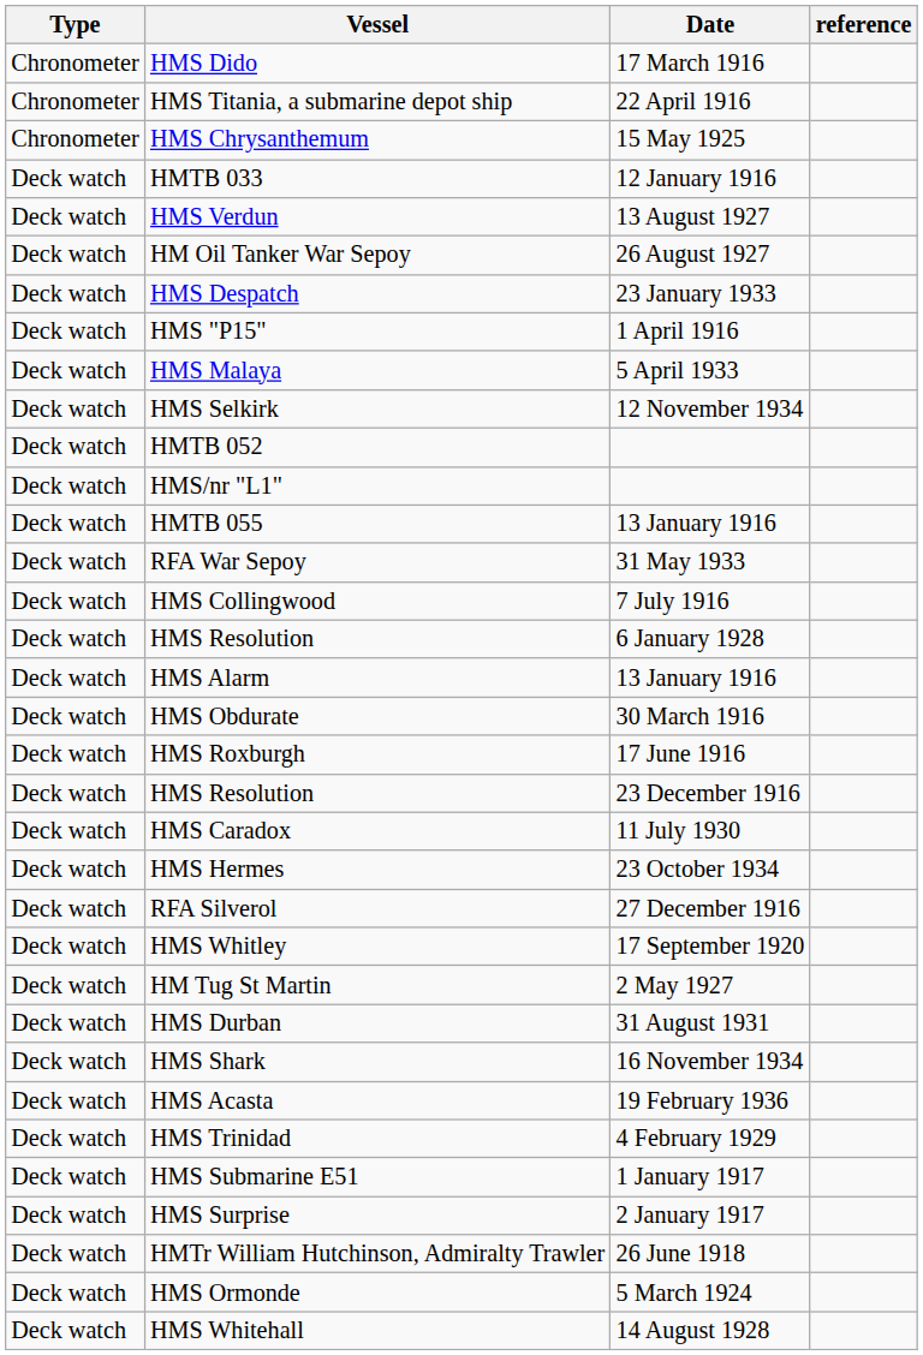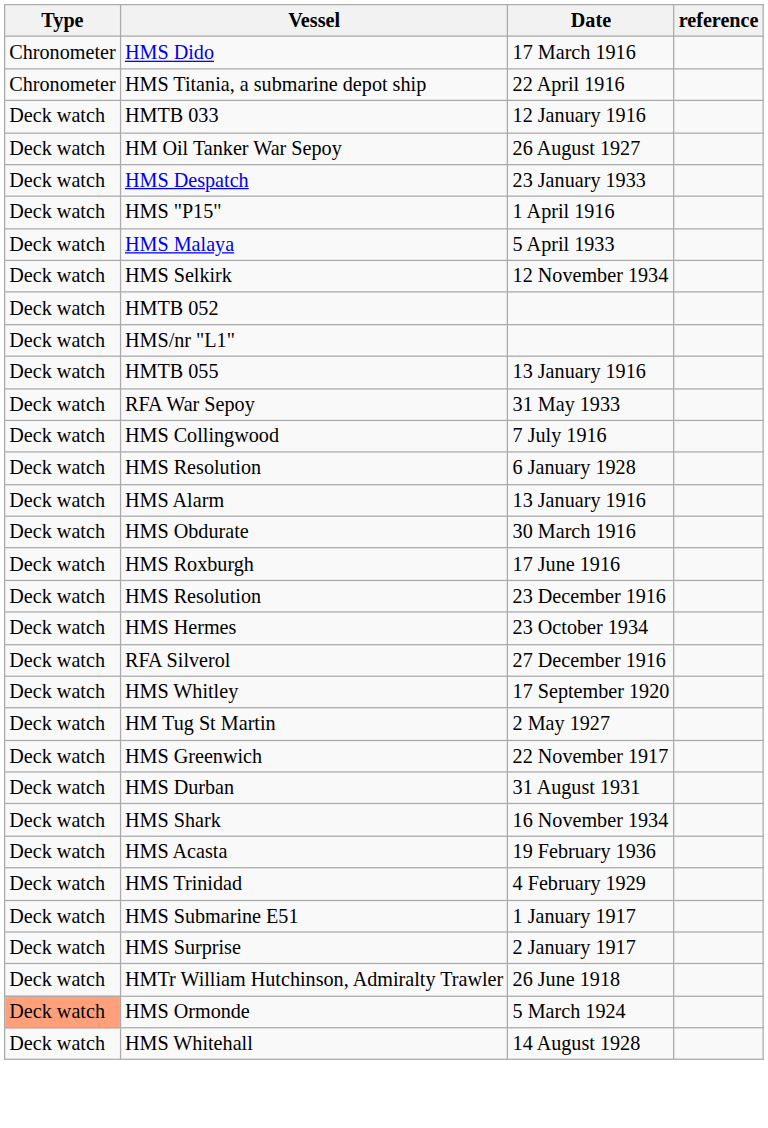- row: Chronometer | HMS Chrysanthemum | 15 May 1925
- row: Deck watch | HMS Verdun | 13 August 1927
- row: Deck watch | HMS Caradox | 11 July 1930
+ row: Deck watch | HMS Greenwich | 22 November 1917
HMS Ormonde | Type: no background -> lightsalmon background
